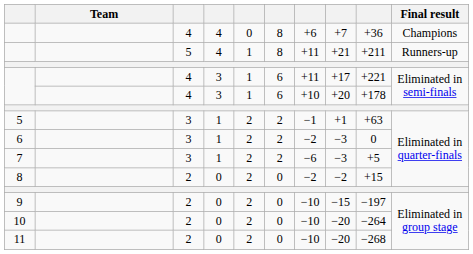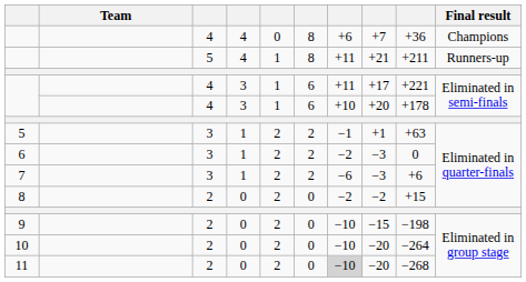7 | column 9: +5 -> +6
9 | column 9: −197 -> −198
11 | column 7: no background -> lightgrey background
